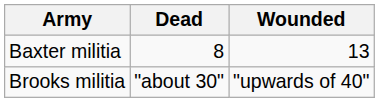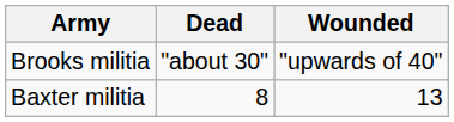rows swapped: Baxter militia <-> Brooks militia
